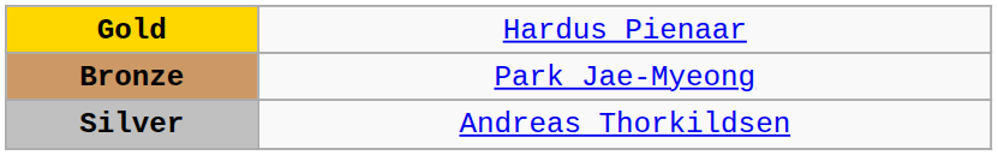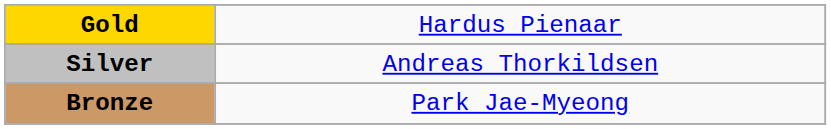rows swapped: Silver <-> Bronze
